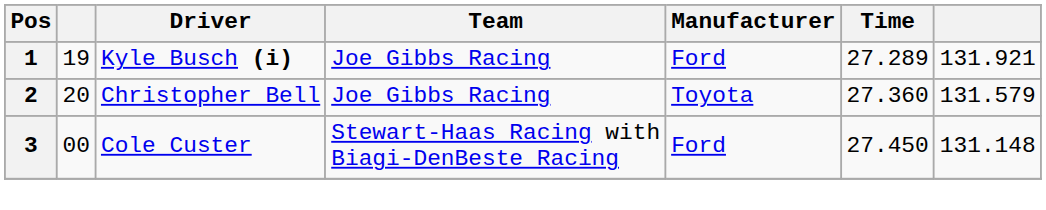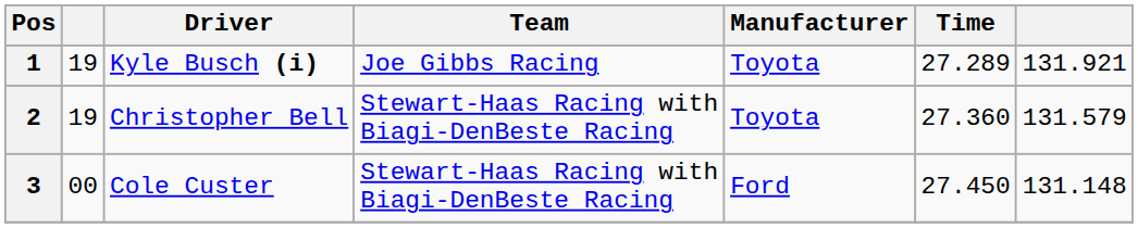1 | Manufacturer: Ford -> Toyota
2 | column 2: 20 -> 19
2 | Team: Joe Gibbs Racing -> Stewart-Haas Racing with Biagi-DenBeste Racing
